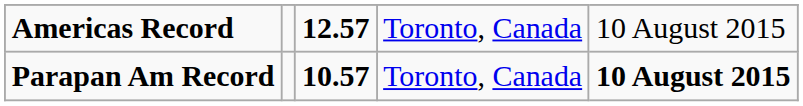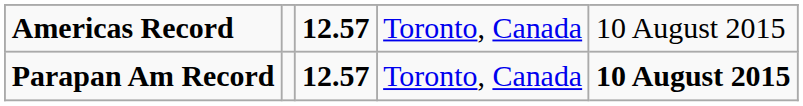Parapan Am Record | column 3: 10.57 -> 12.57
